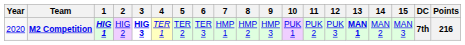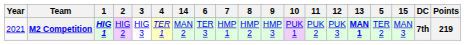columns swapped: 5 <-> 14
M2 Competition | Year: 2020 -> 2021
M2 Competition | 3: bold -> normal
M2 Competition | Points: 216 -> 219
